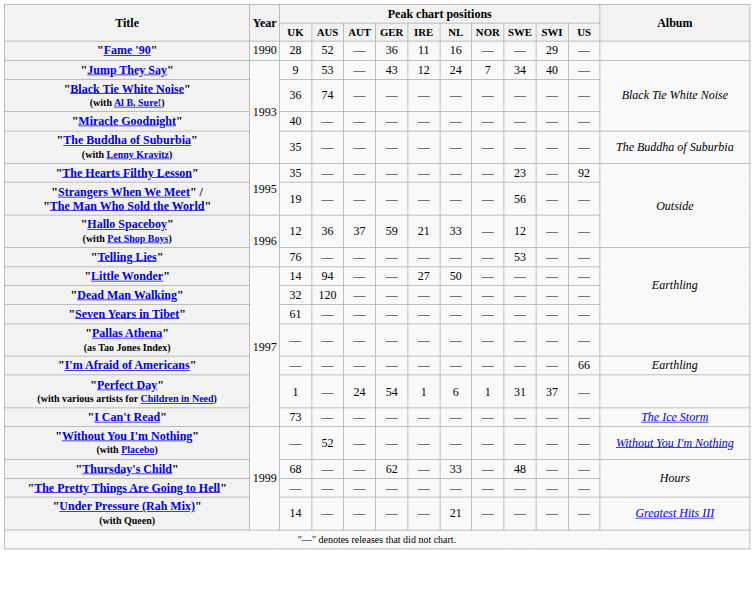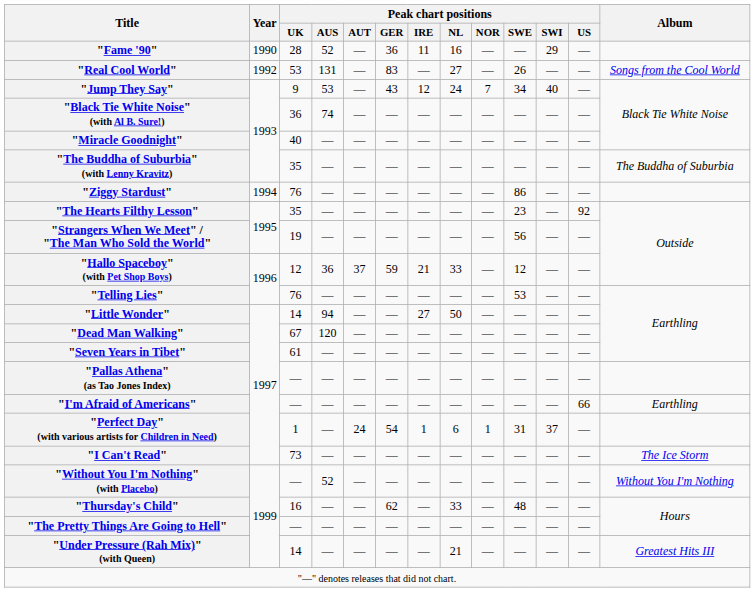+ row: "Real Cool World" | 1992 | 53 | 131 | — | 83 | — | 27 | — | 26 | — | — | Songs from the Cool World
+ row: "Ziggy Stardust" | 1994 | 76 | — | — | — | — | — | — | 86 | — | —
"Dead Man Walking" | Peak chart positions / UK: 32 -> 67
"Thursday's Child" | Peak chart positions / UK: 68 -> 16
